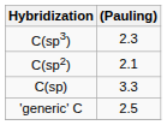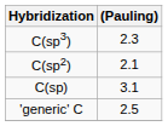C(sp) | (Pauling): 3.3 -> 3.1
